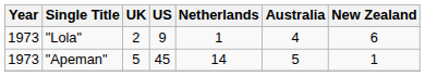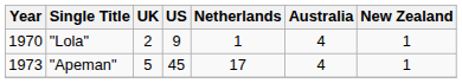"Lola" | Year: 1973 -> 1970
"Lola" | New Zealand: 6 -> 1
"Apeman" | Netherlands: 14 -> 17
"Apeman" | Australia: 5 -> 4
